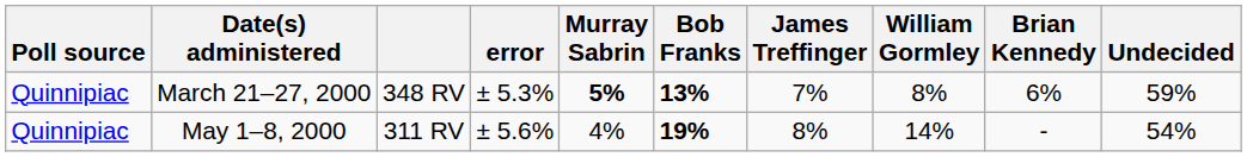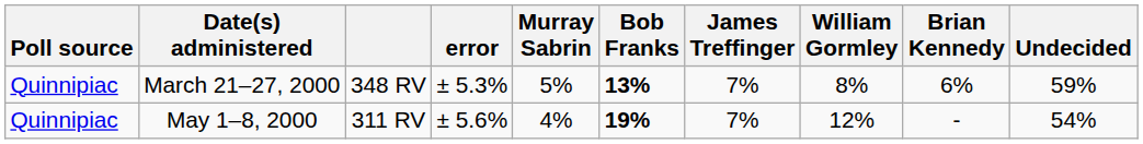March 21–27, 2000 | Murray Sabrin: bold -> normal
May 1–8, 2000 | James Treffinger: 8% -> 7%
May 1–8, 2000 | William Gormley: 14% -> 12%
